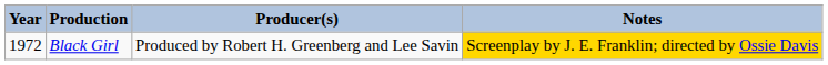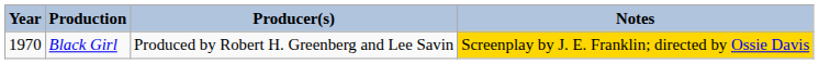Black Girl | Year: 1972 -> 1970
